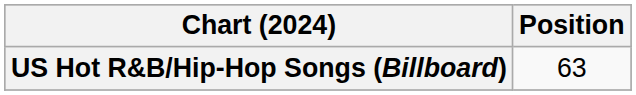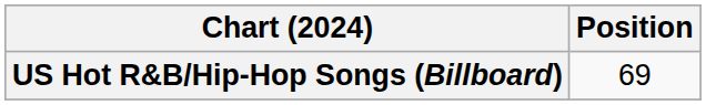US Hot R&B/Hip-Hop Songs (Billboard) | Position: 63 -> 69
